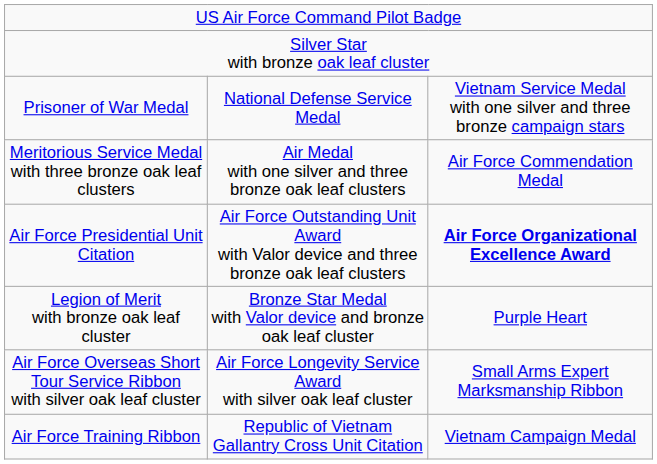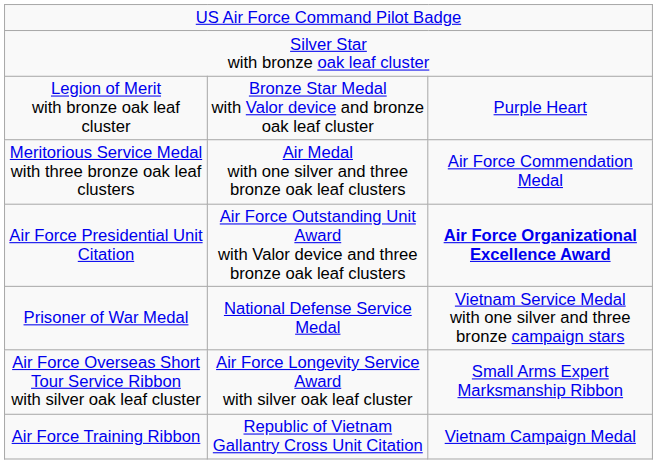rows swapped: Legion of Merit with bronze oak leaf cluster <-> Prisoner of War Medal
